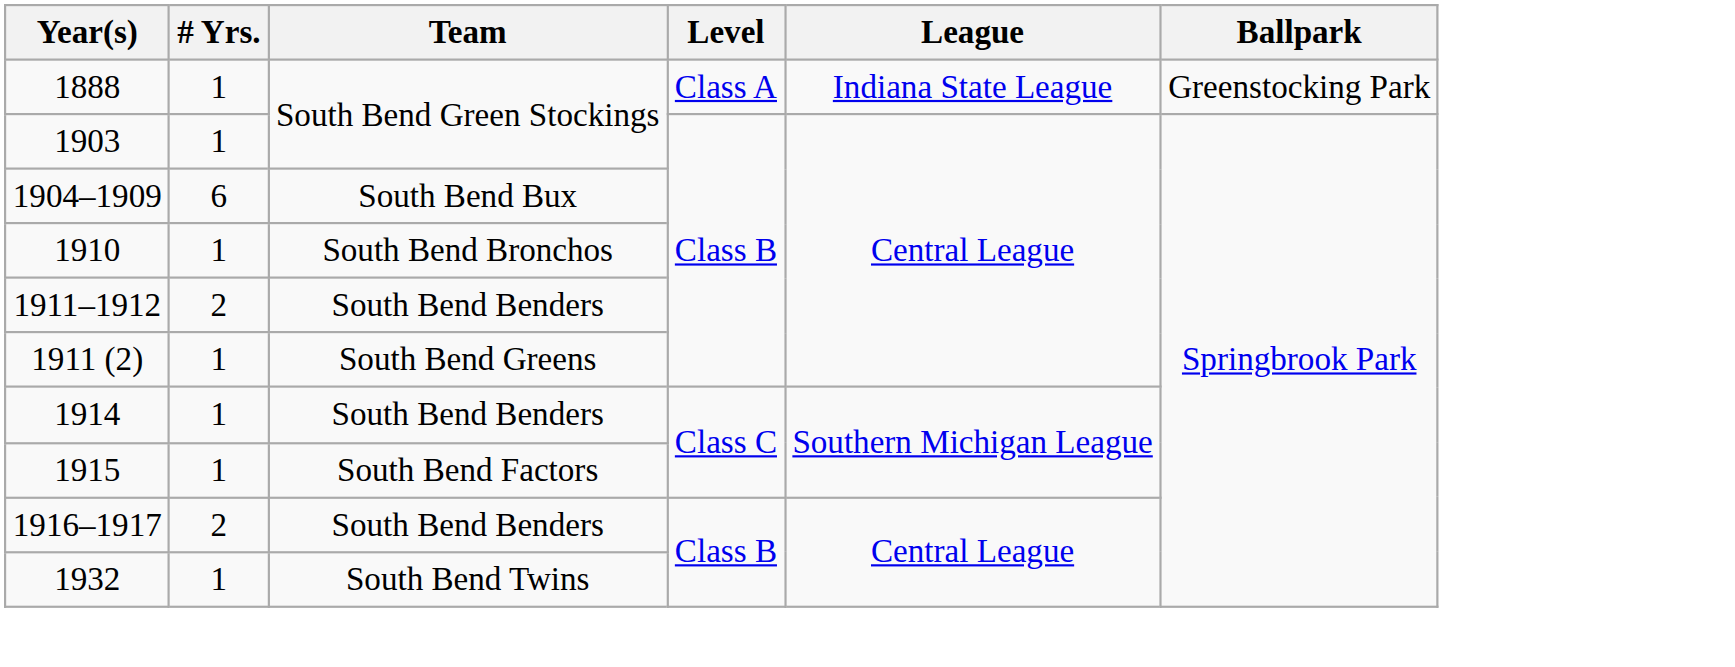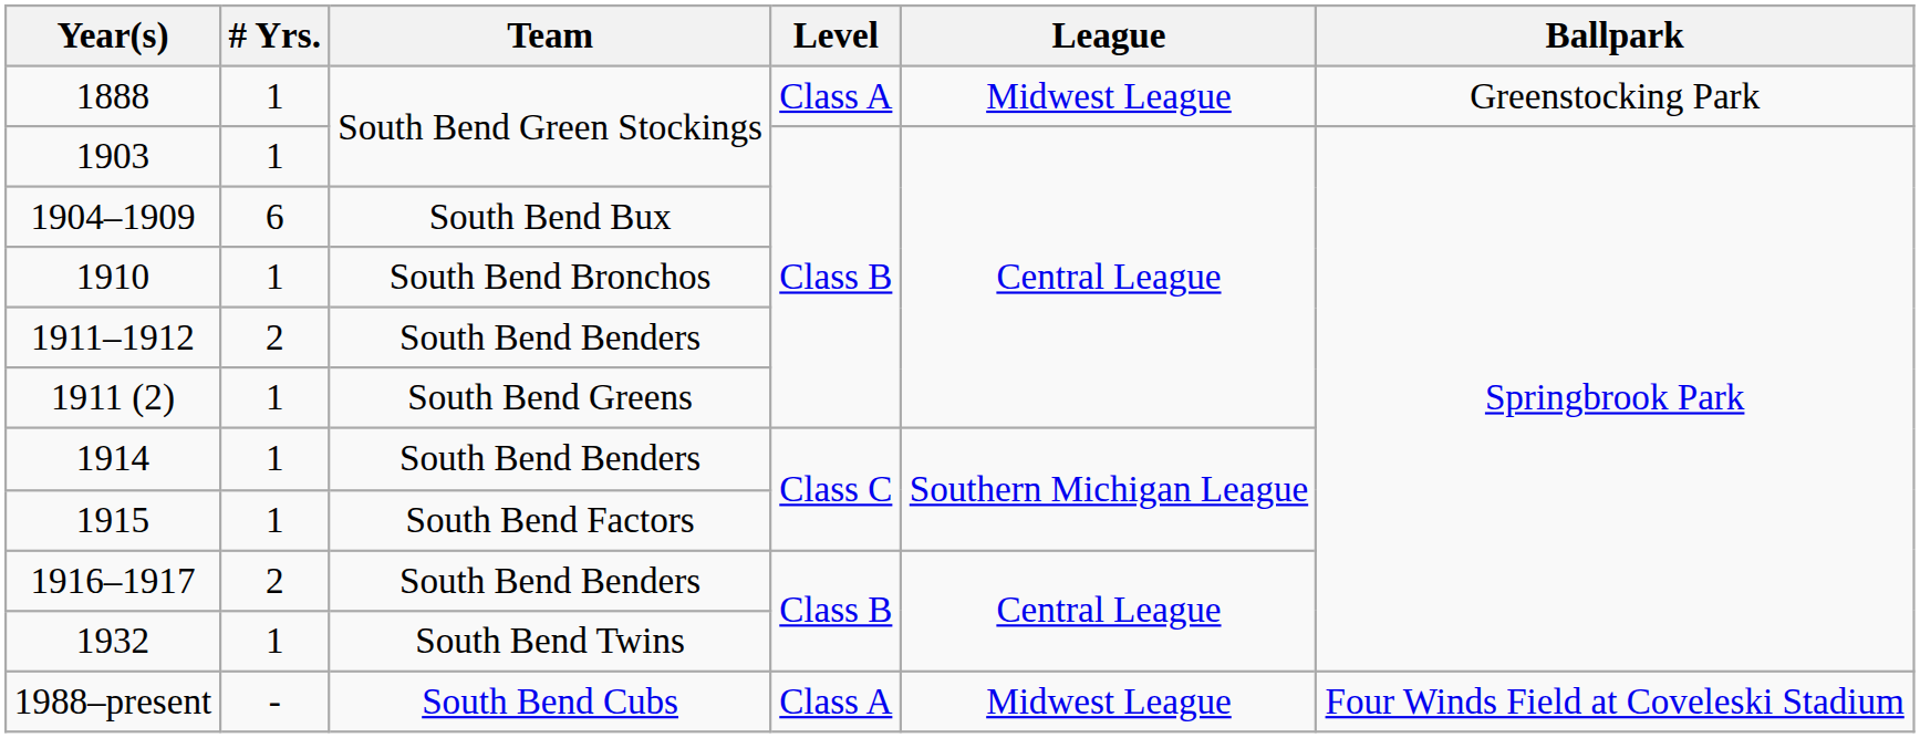1888 | League: Indiana State League -> Midwest League
+ row: 1988–present | - | South Bend Cubs | Class A | Midwest League | Four Winds Field at Coveleski Stadium
